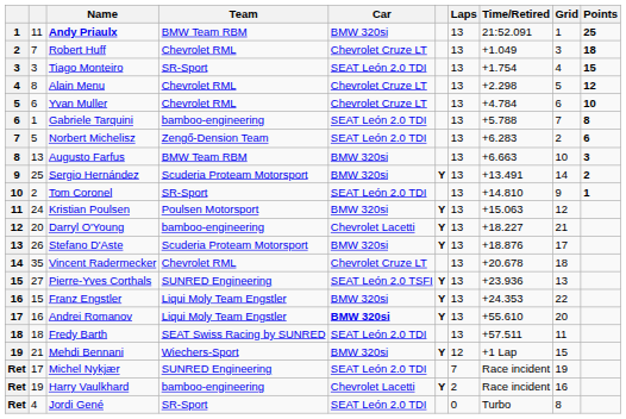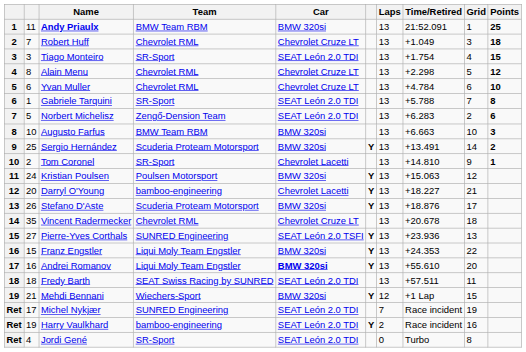Gabriele Tarquini | Team: bamboo-engineering -> SR-Sport
Augusto Farfus | column 2: 13 -> 10
Tom Coronel | Car: SEAT León 2.0 TDI -> Chevrolet Lacetti
Harry Vaulkhard | Car: Chevrolet Lacetti -> SEAT León 2.0 TDI
